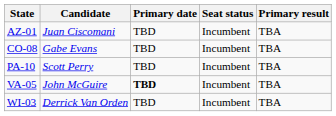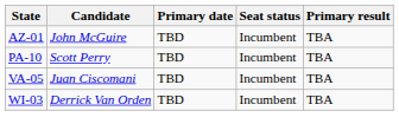AZ-01 | Candidate: Juan Ciscomani -> John McGuire
- row: CO-08 | Gabe Evans | TBD | Incumbent | TBA
VA-05 | Candidate: John McGuire -> Juan Ciscomani
VA-05 | Primary date: bold -> normal
